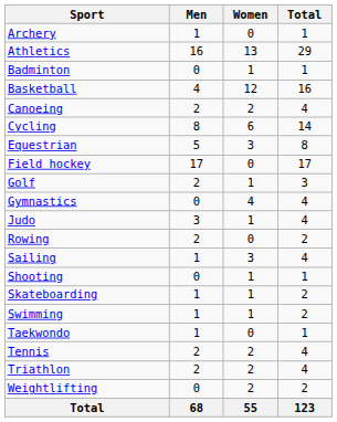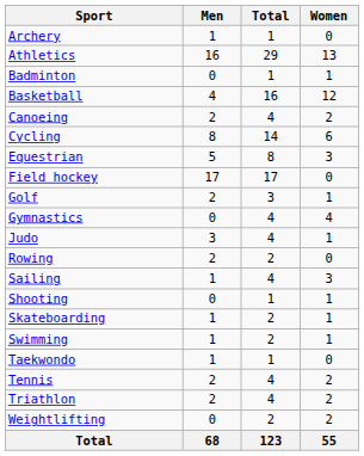columns swapped: Women <-> Total
